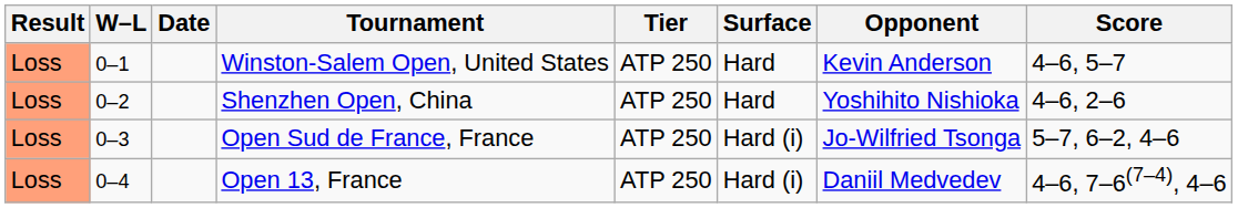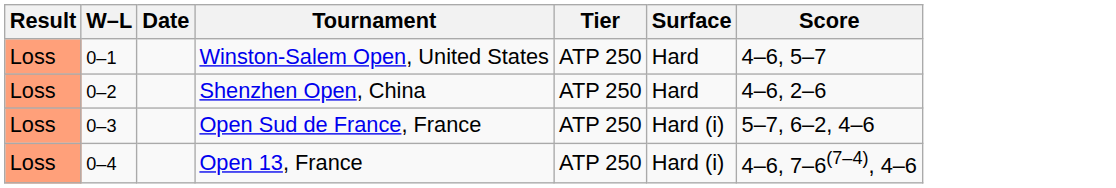- column: Opponent | Kevin Anderson | Yoshihito Nishioka | Jo-Wilfried Tsonga | Daniil Medvedev
